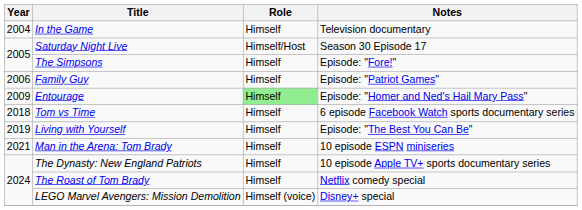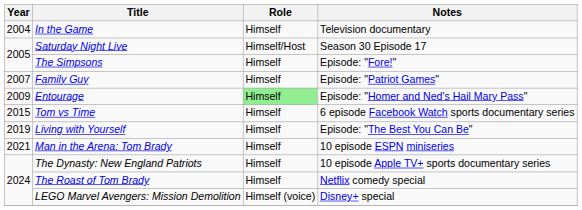Family Guy | Year: 2006 -> 2007
Tom vs Time | Year: 2018 -> 2015
